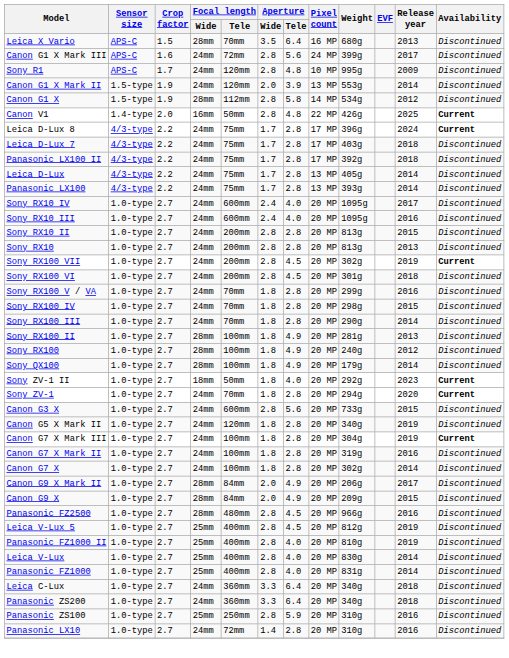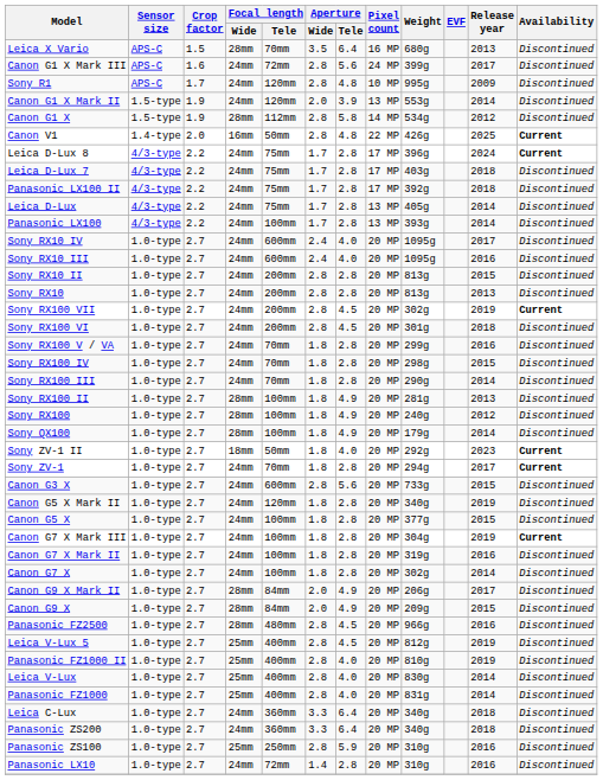Panasonic LX100 | Focal length / Tele: 75mm -> 100mm
Sony ZV-1 | Release year: 2020 -> 2017
+ row: Canon G5 X | 1.0-type | 2.7 | 24mm | 100mm | 1.8 | 2.8 | 20 MP | 377g | 2015 | Discontinued
